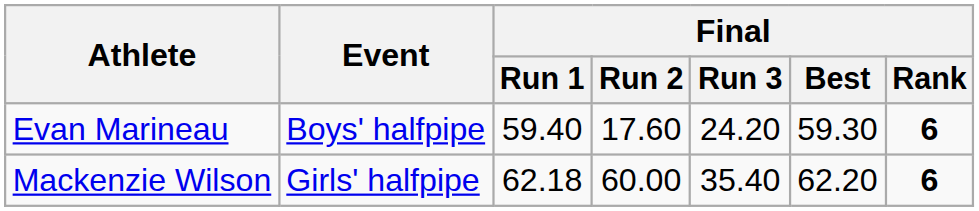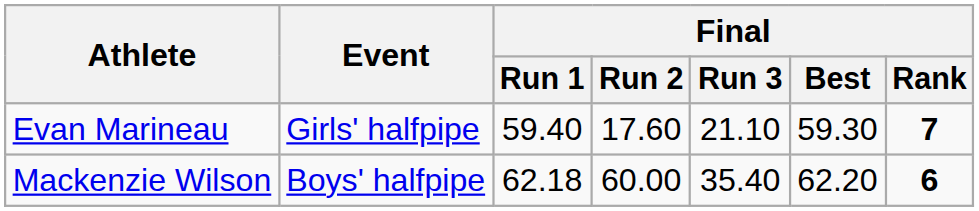Evan Marineau | Event: Boys' halfpipe -> Girls' halfpipe
Evan Marineau | Final / Run 3: 24.20 -> 21.10
Evan Marineau | Final / Rank: 6 -> 7
Mackenzie Wilson | Event: Girls' halfpipe -> Boys' halfpipe
